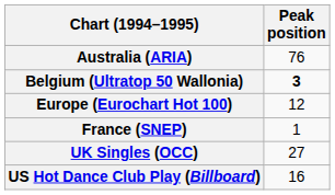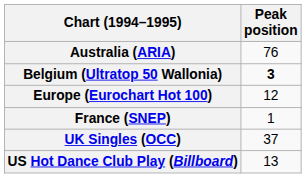UK Singles (OCC) | Peak position: 27 -> 37
US Hot Dance Club Play (Billboard) | Peak position: 16 -> 13
